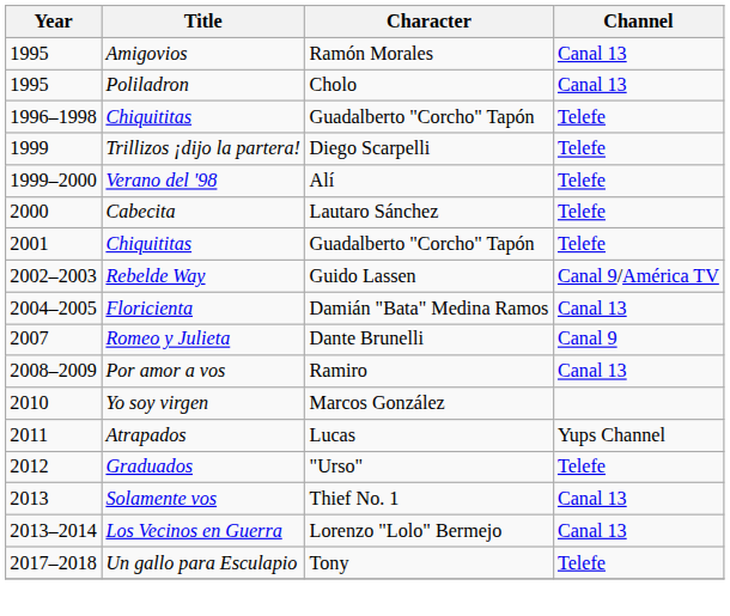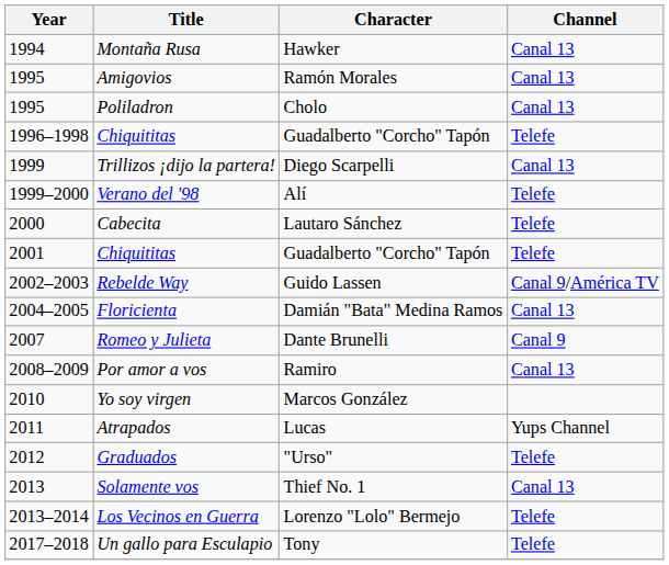+ row: 1994 | Montaña Rusa | Hawker | Canal 13
Trillizos ¡dijo la partera! | Channel: Telefe -> Canal 13
Los Vecinos en Guerra | Channel: Canal 13 -> Telefe
